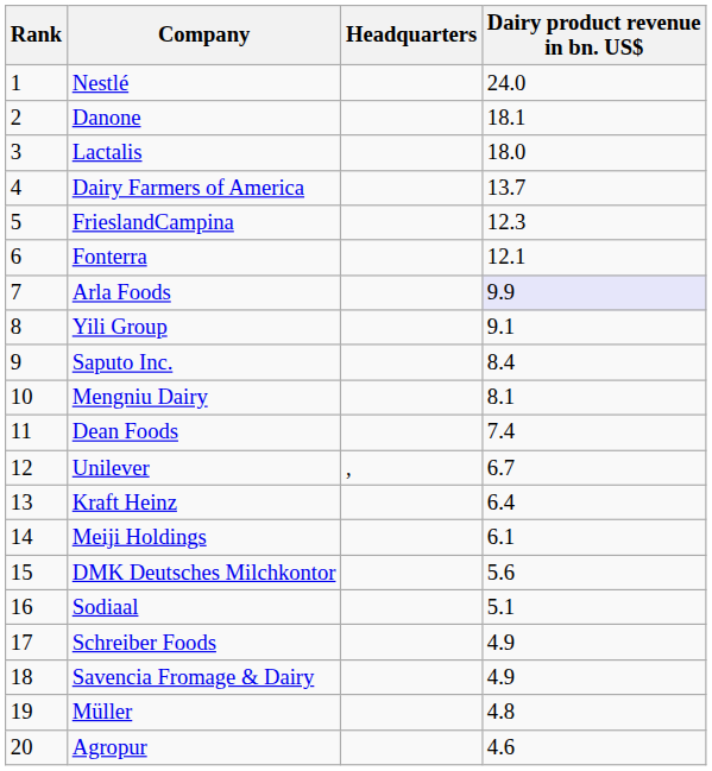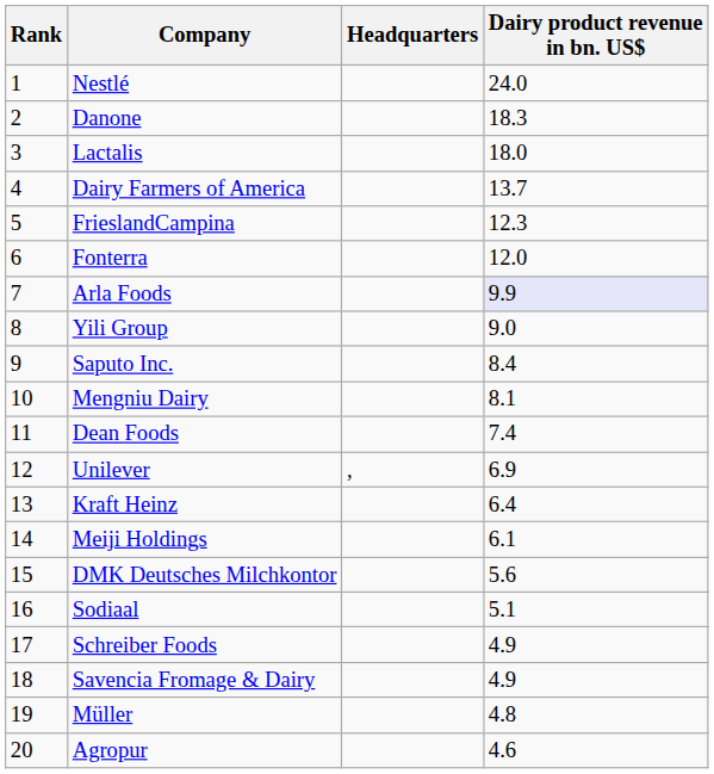Danone | Dairy product revenue in bn. US$: 18.1 -> 18.3
Fonterra | Dairy product revenue in bn. US$: 12.1 -> 12.0
Yili Group | Dairy product revenue in bn. US$: 9.1 -> 9.0
Unilever | Dairy product revenue in bn. US$: 6.7 -> 6.9
